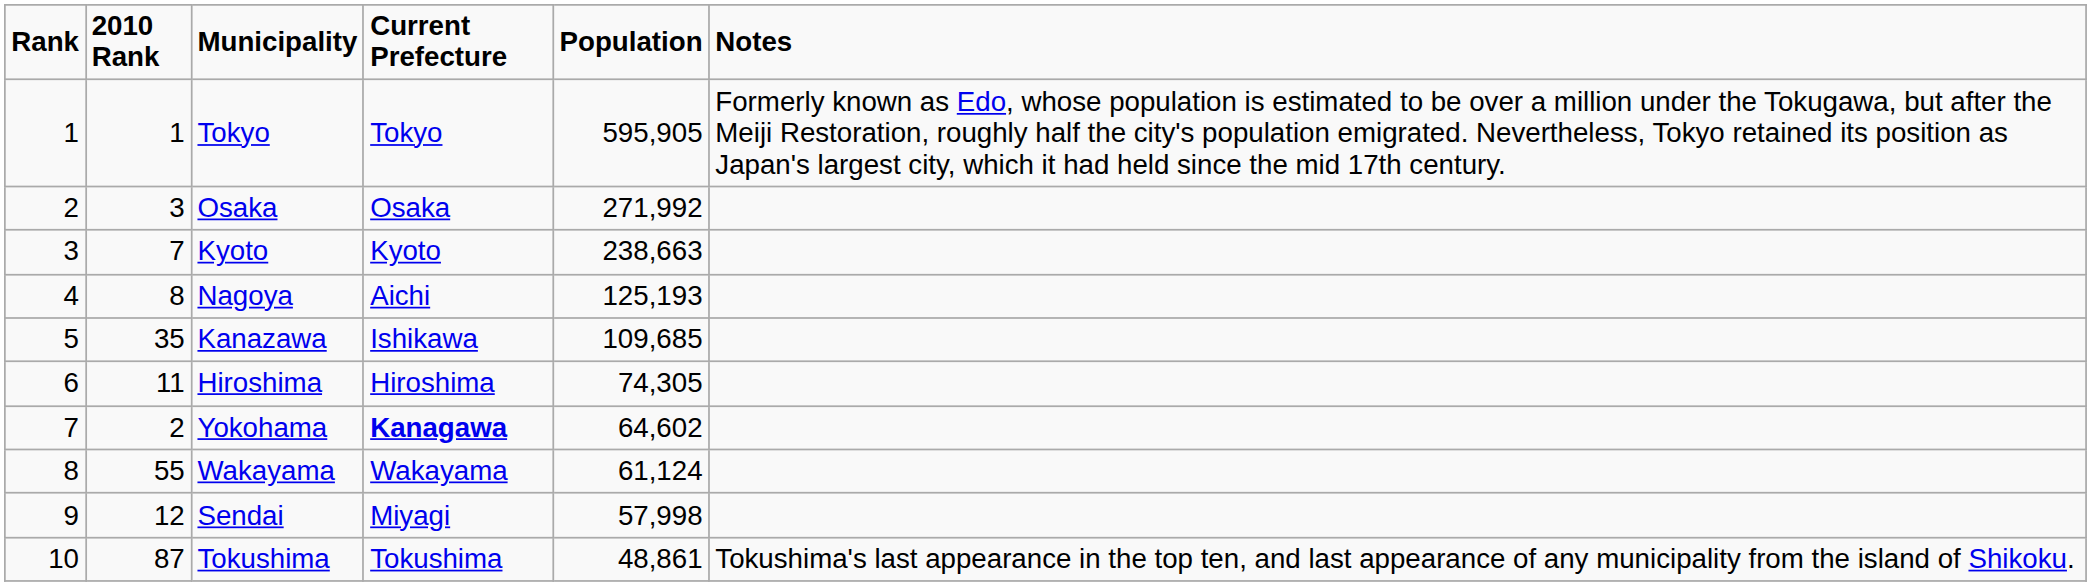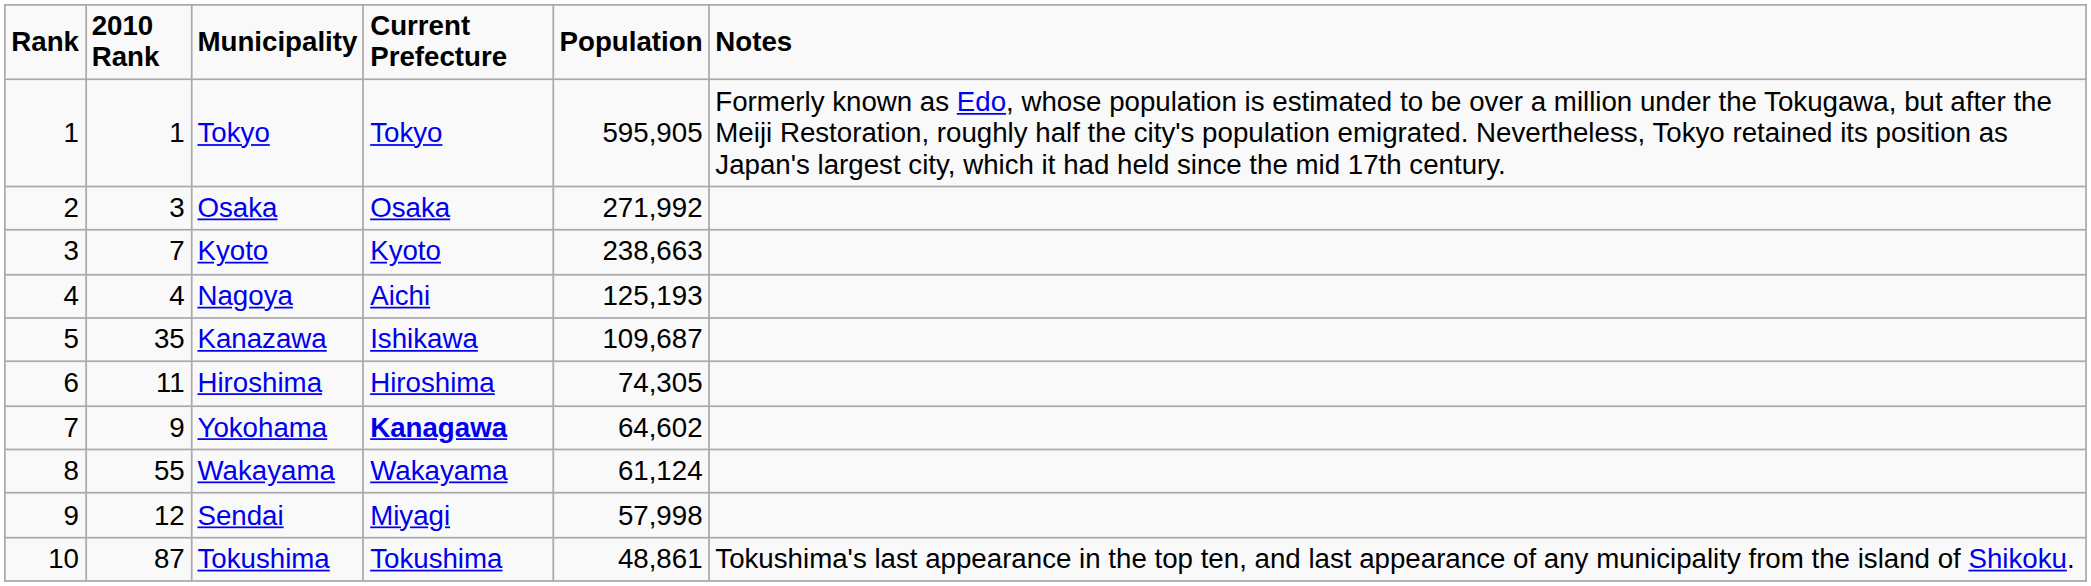Nagoya | 2010 Rank: 8 -> 4
Kanazawa | Population: 109,685 -> 109,687
Yokohama | 2010 Rank: 2 -> 9
